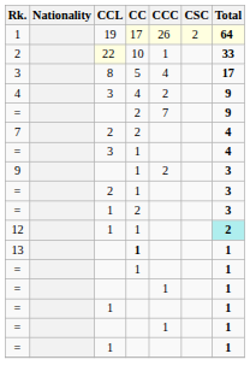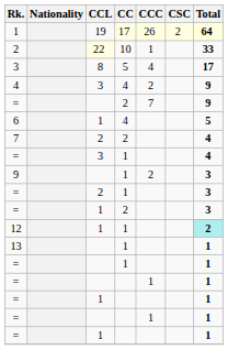+ row: 6 | 1 | 4 | 5
13 | CC: bold -> normal
